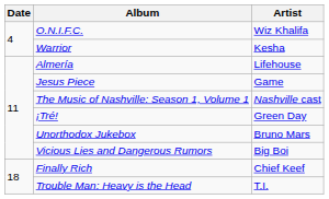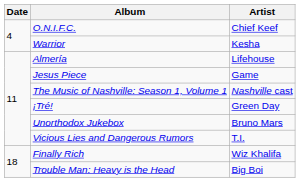O.N.I.F.C. | Artist: Wiz Khalifa -> Chief Keef
Vicious Lies and Dangerous Rumors | Artist: Big Boi -> T.I.
Finally Rich | Artist: Chief Keef -> Wiz Khalifa
Trouble Man: Heavy is the Head | Artist: T.I. -> Big Boi
